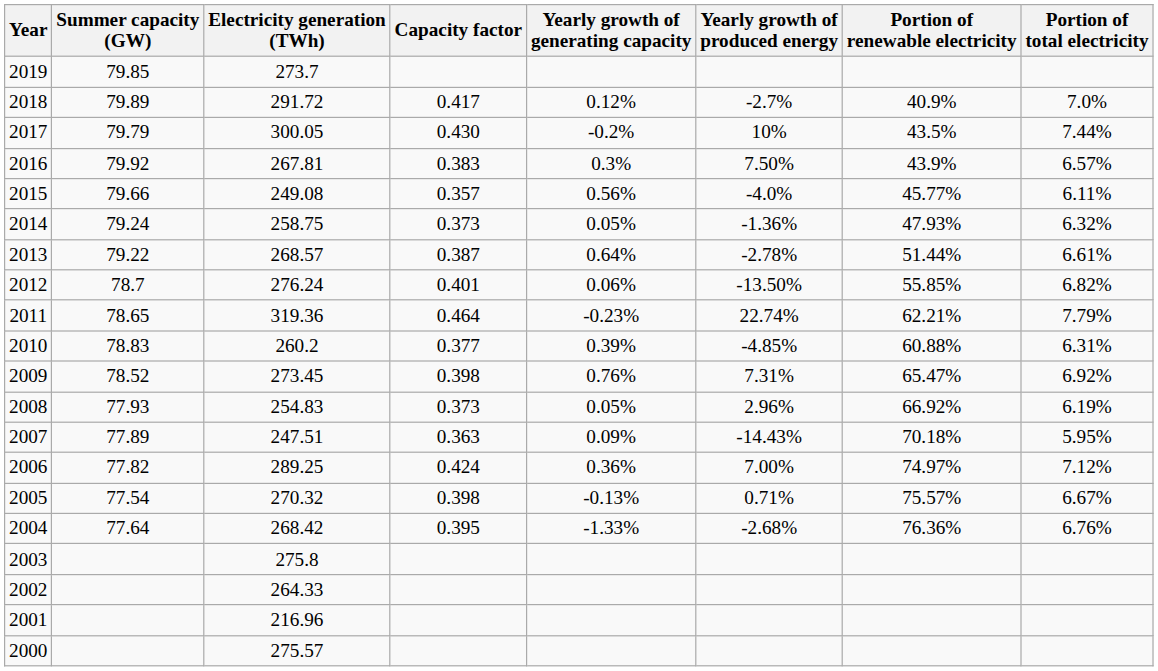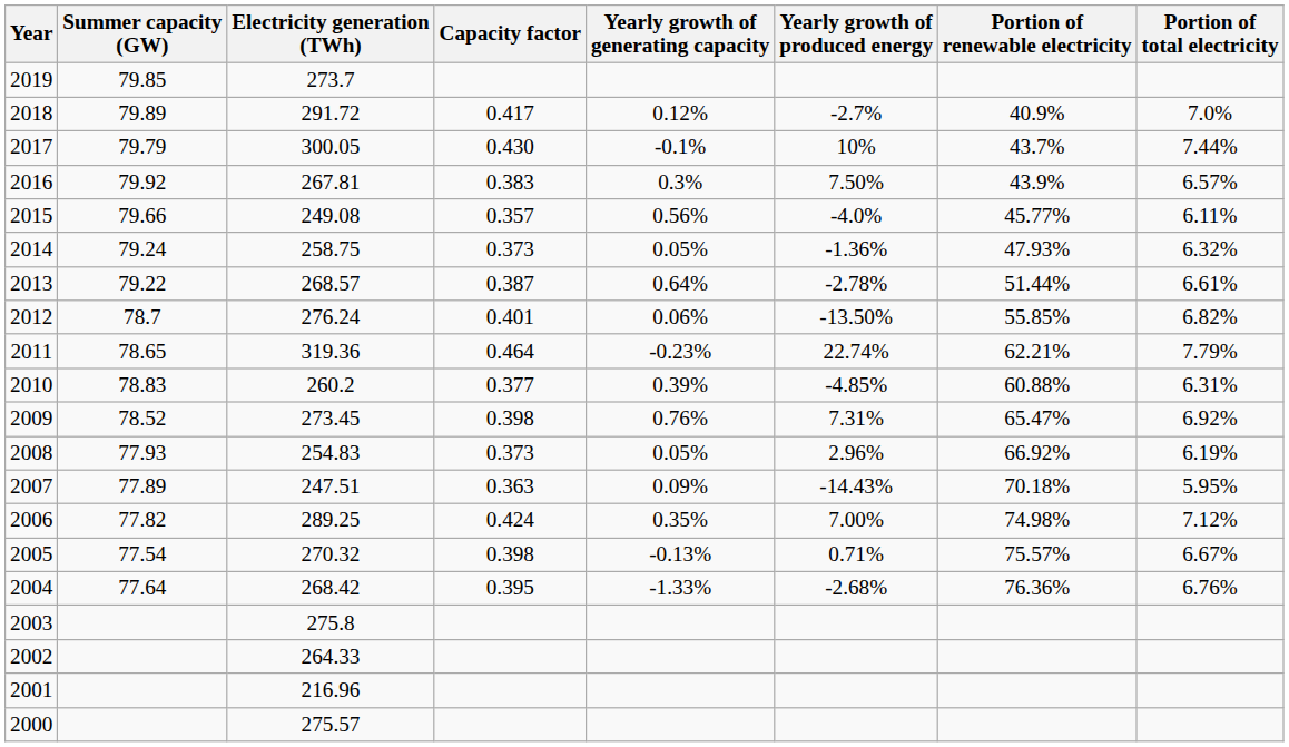2017 | Yearly growth of generating capacity: -0.2% -> -0.1%
2017 | Portion of renewable electricity: 43.5% -> 43.7%
2006 | Yearly growth of generating capacity: 0.36% -> 0.35%
2006 | Portion of renewable electricity: 74.97% -> 74.98%
